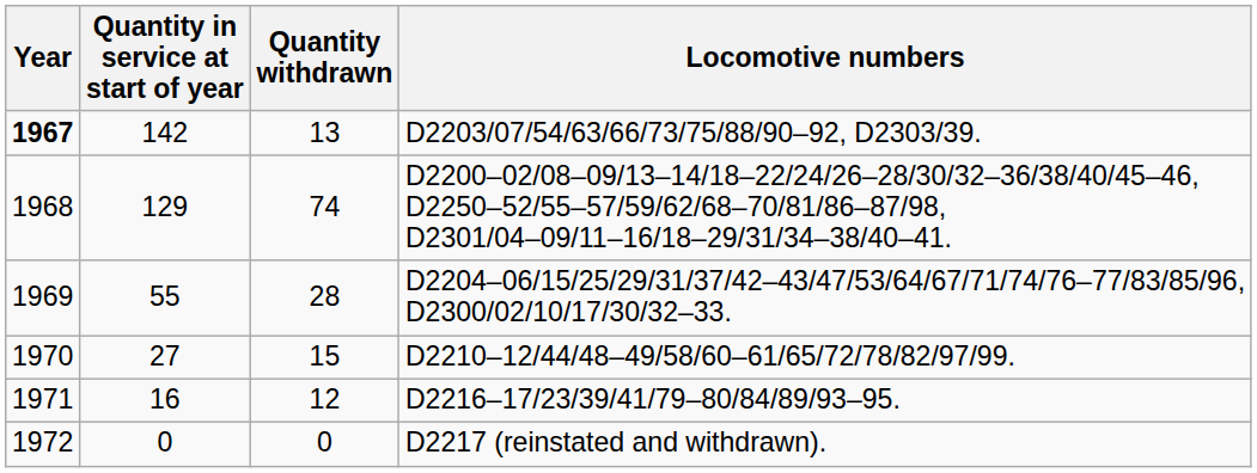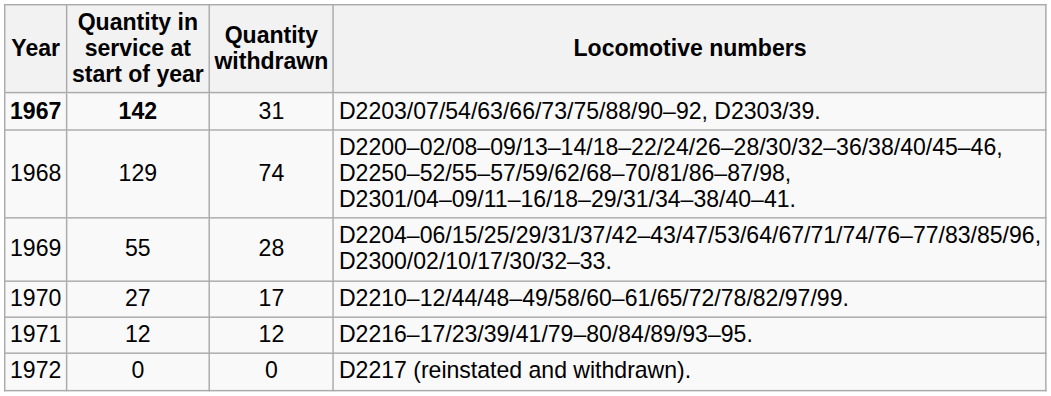D2203/07/54/63/66/73/75/88/90–92, D2303/39. | Quantity in service at start of year: normal -> bold
D2203/07/54/63/66/73/75/88/90–92, D2303/39. | Quantity withdrawn: 13 -> 31
D2210–12/44/48–49/58/60–61/65/72/78/82/97/99. | Quantity withdrawn: 15 -> 17
D2216–17/23/39/41/79–80/84/89/93–95. | Quantity in service at start of year: 16 -> 12
